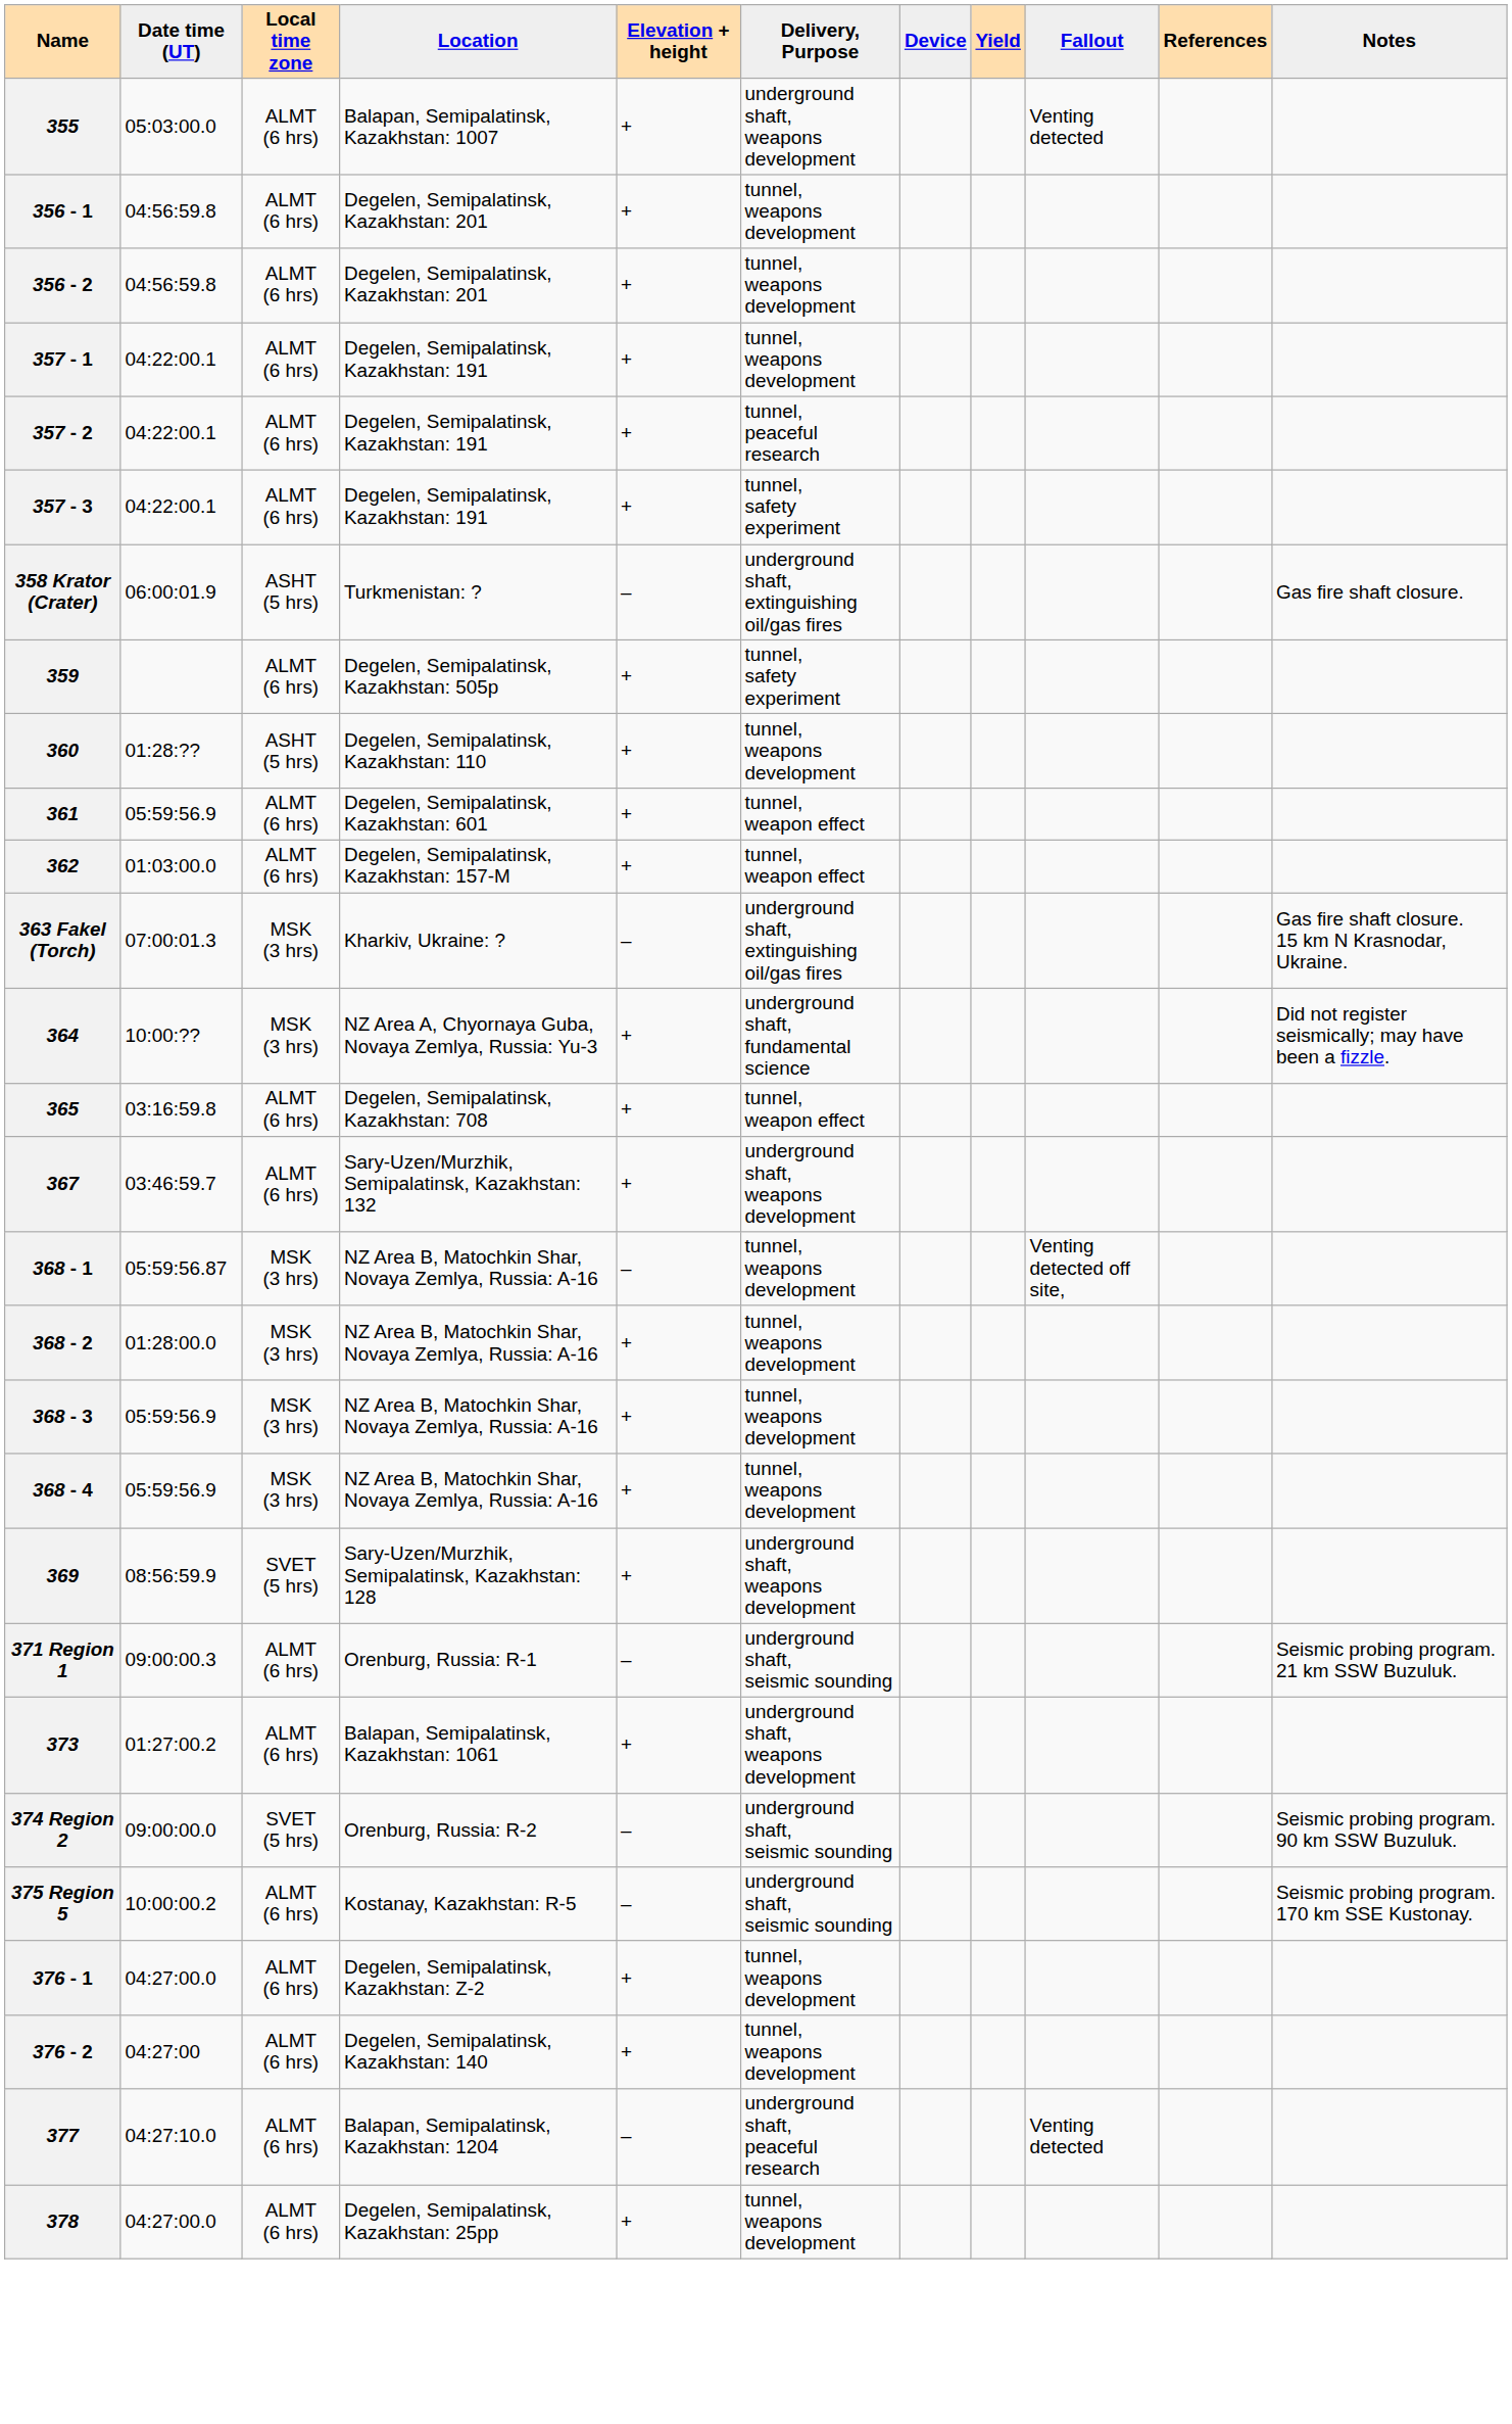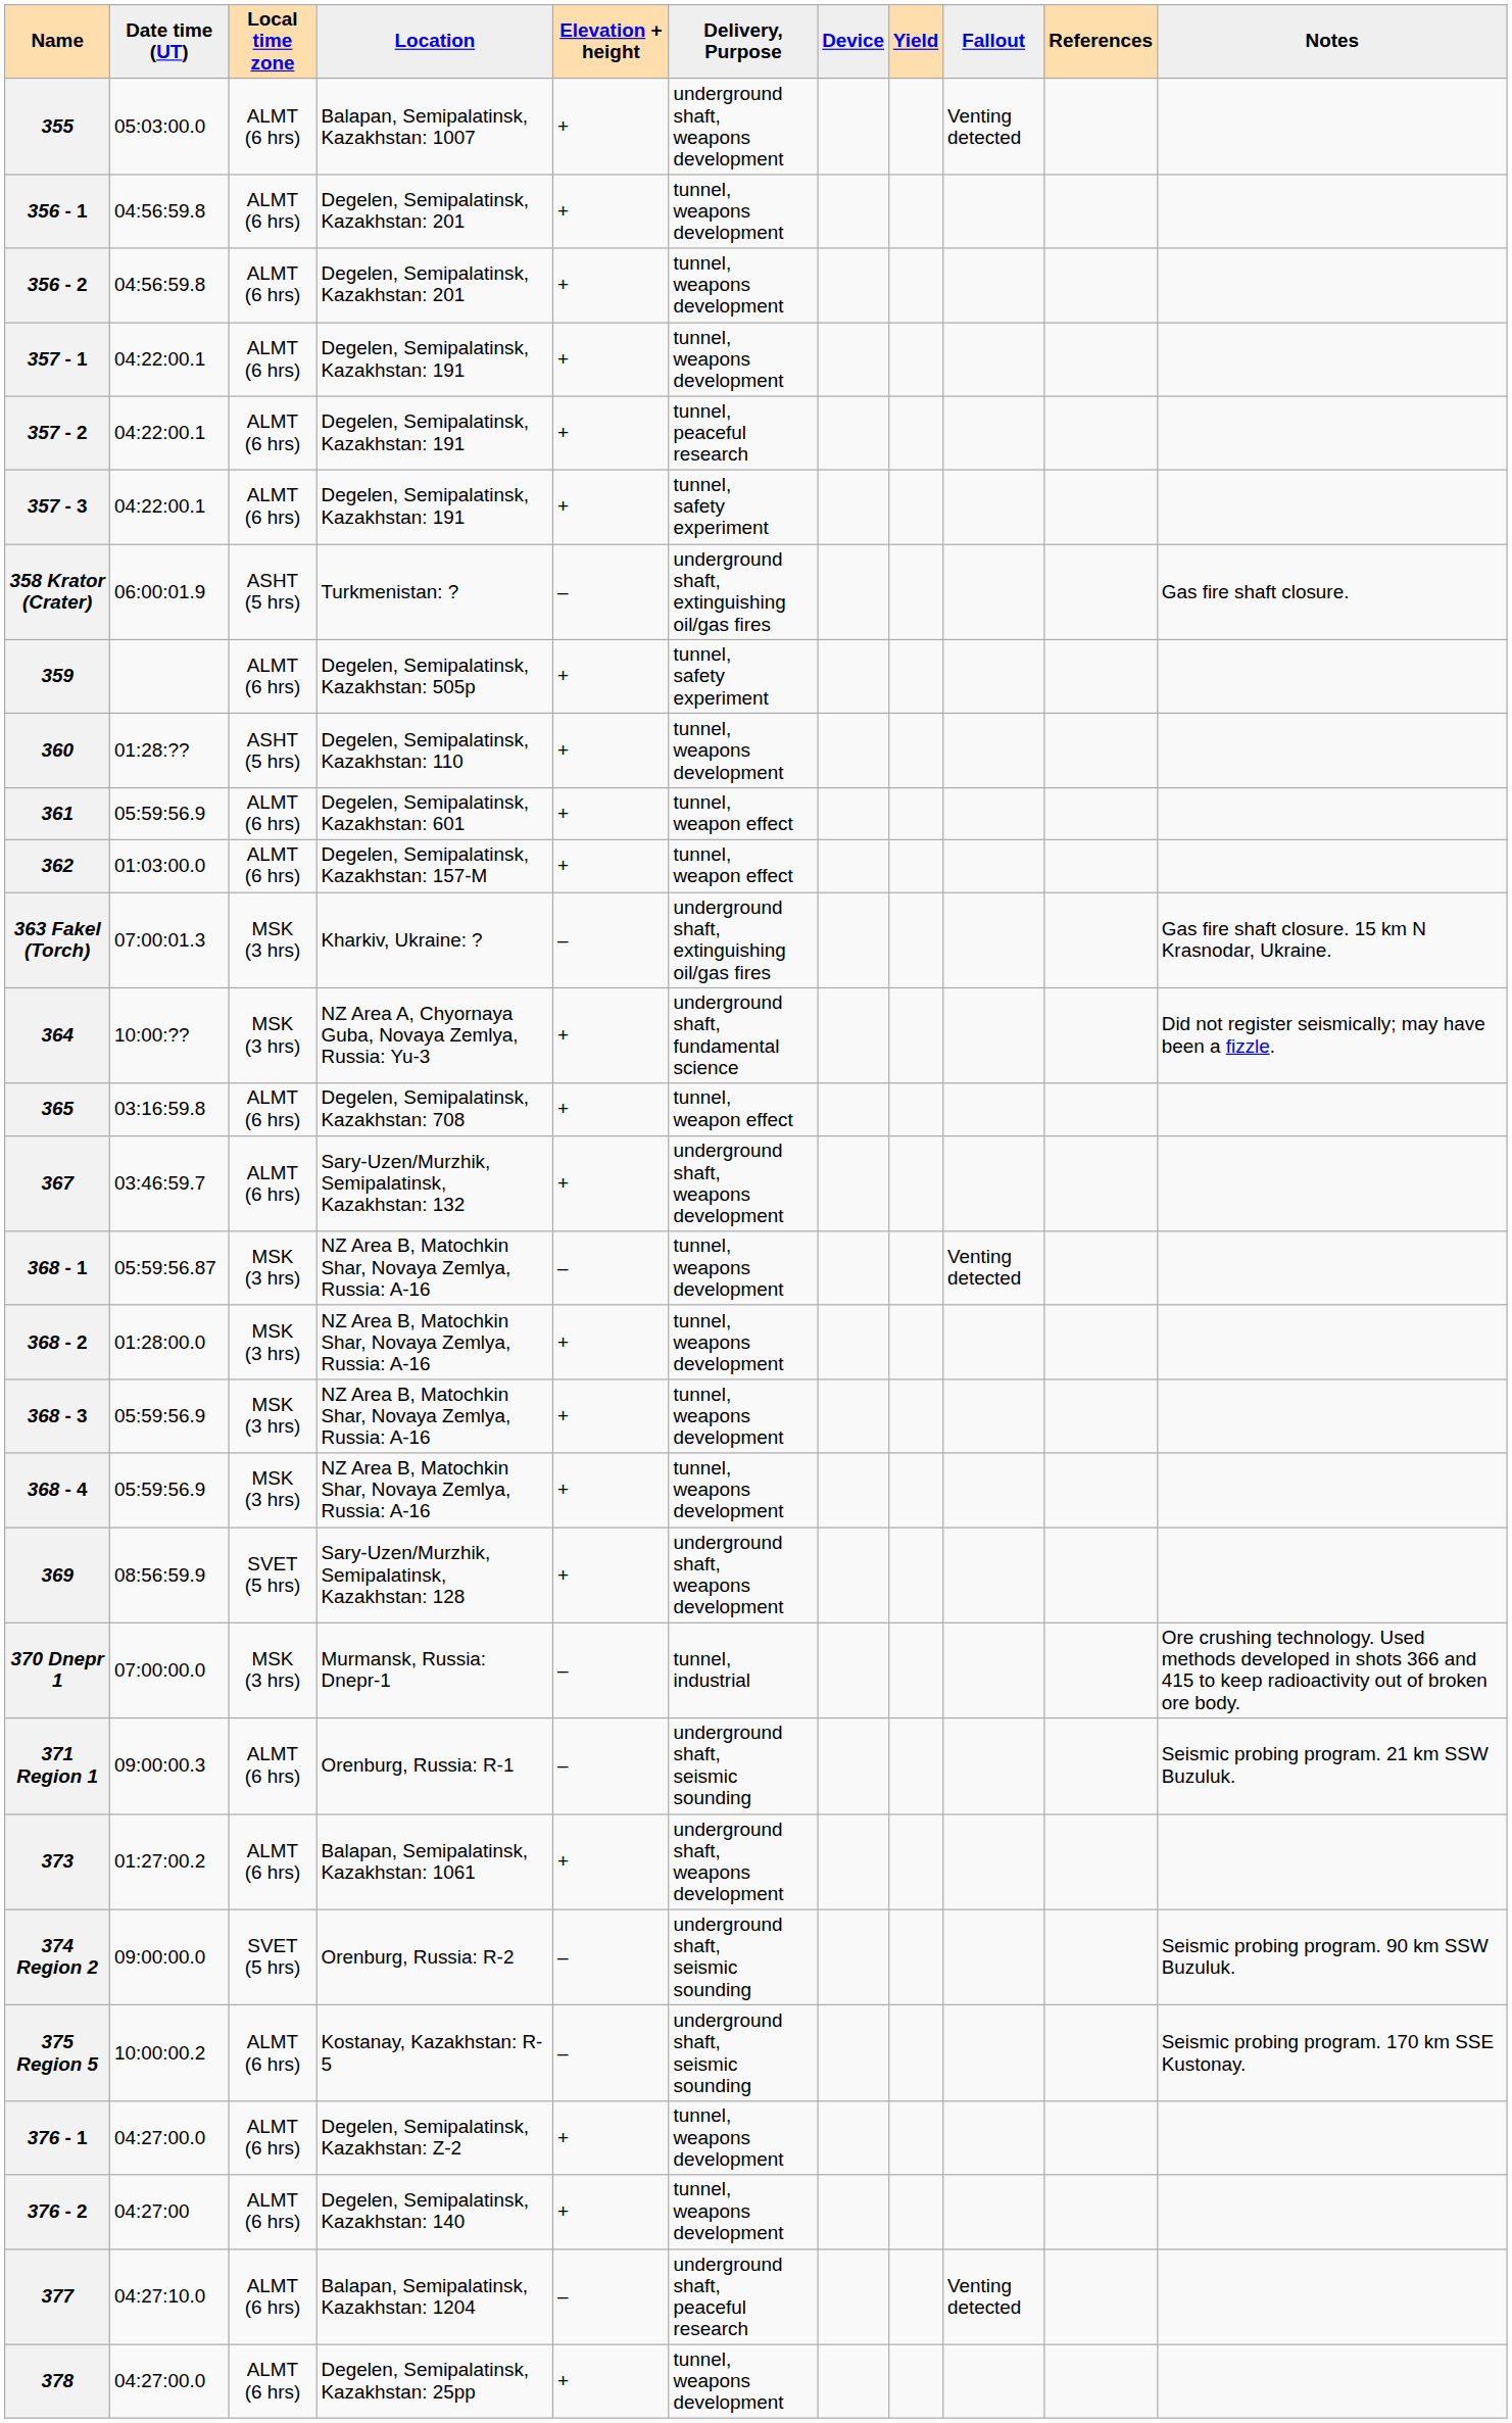368 - 1 | Fallout: Venting detected off site, -> Venting detected
+ row: 370 Dnepr 1 | 07:00:00.0 | MSK (3 hrs) | Murmansk, Russia: Dnepr-1 | – | tunnel, industrial | Ore crushing technology. Used methods developed in shots 366 and 415 to keep radioactivity out of broken ore body.
